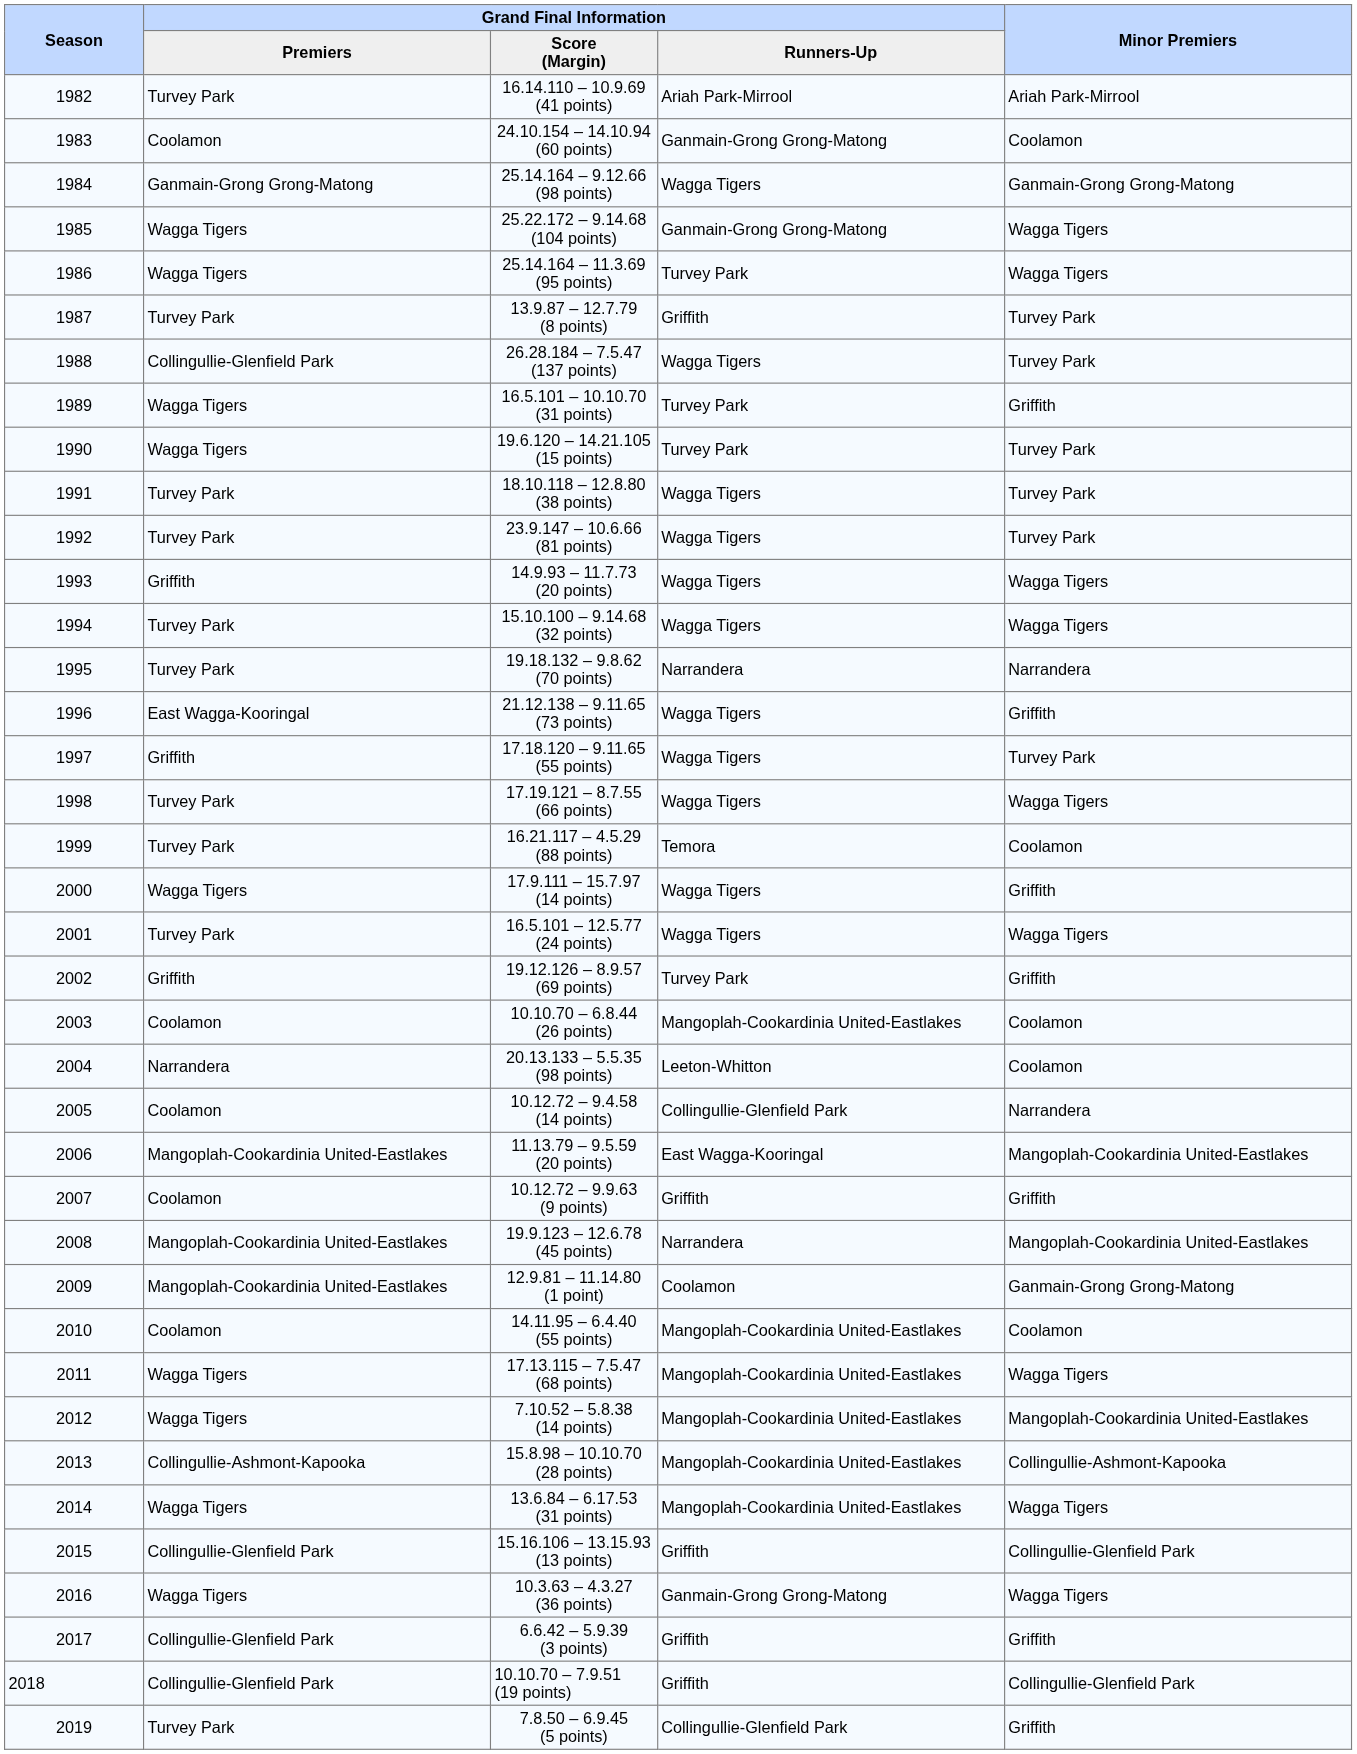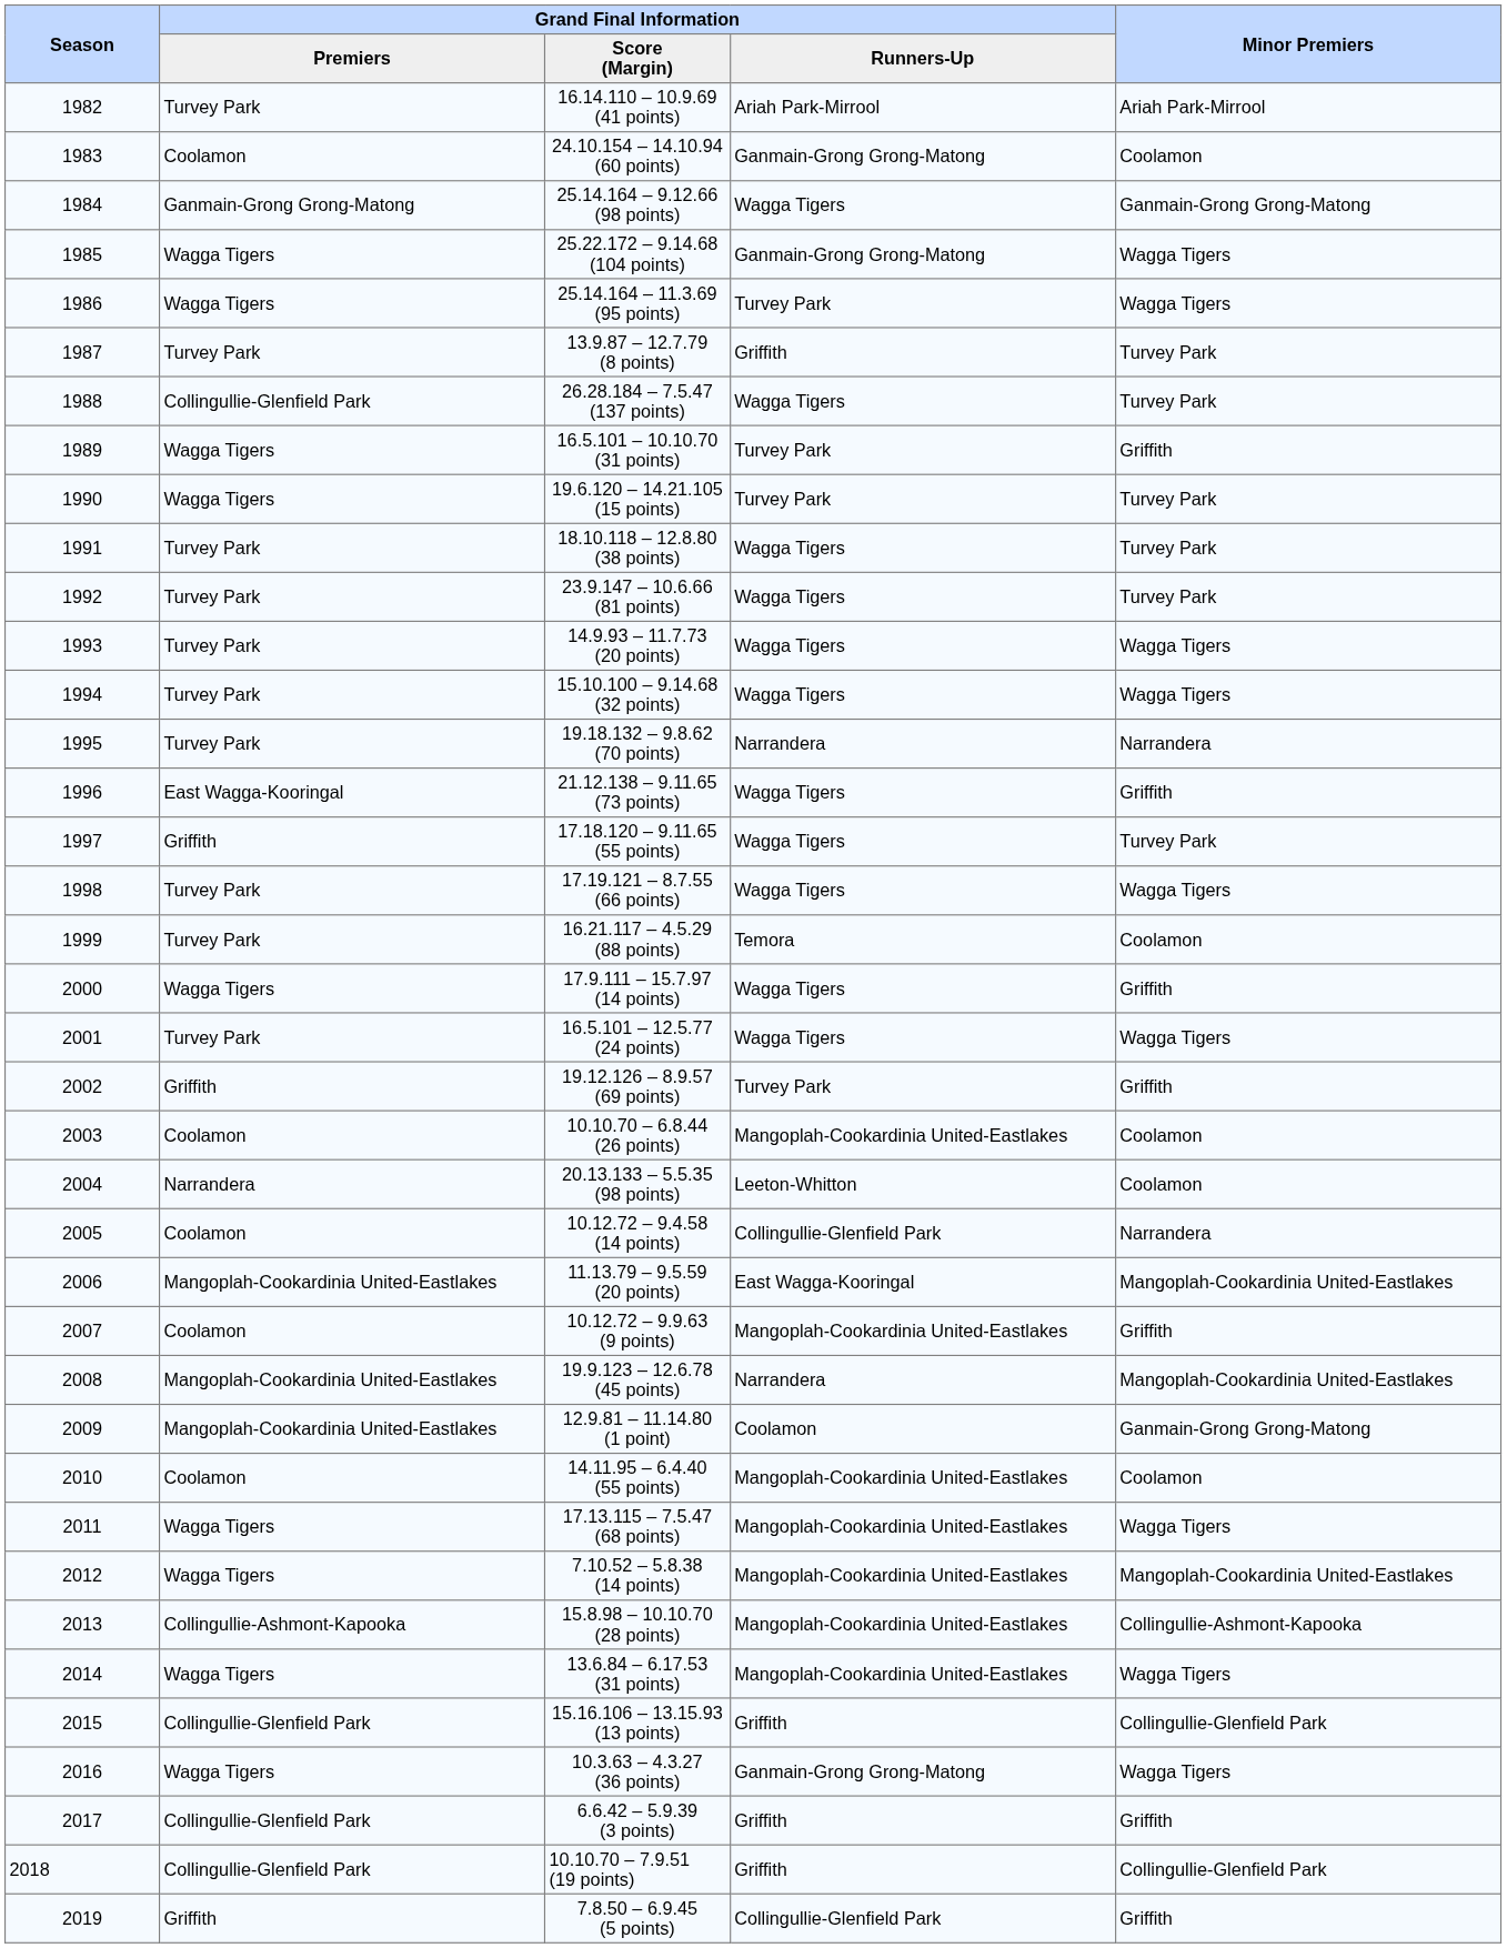14.9.93 – 11.7.73 (20 points) | Grand Final Information / Premiers: Griffith -> Turvey Park
10.12.72 – 9.9.63 (9 points) | Grand Final Information / Runners-Up: Griffith -> Mangoplah-Cookardinia United-Eastlakes
7.8.50 – 6.9.45 (5 points) | Grand Final Information / Premiers: Turvey Park -> Griffith
